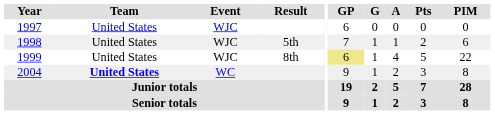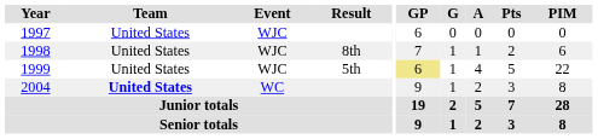1998 | Result: 5th -> 8th
1999 | Result: 8th -> 5th
